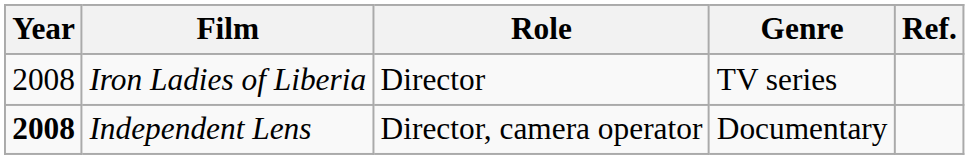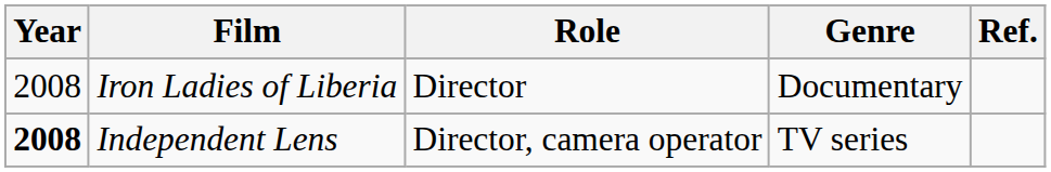Iron Ladies of Liberia | Genre: TV series -> Documentary
Independent Lens | Genre: Documentary -> TV series
